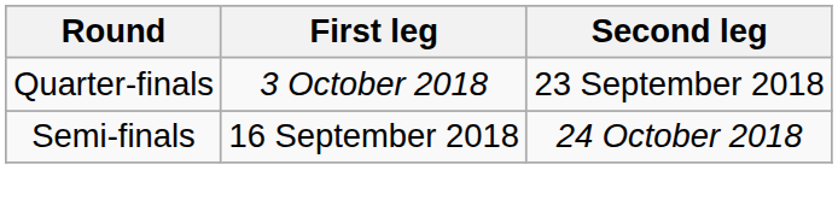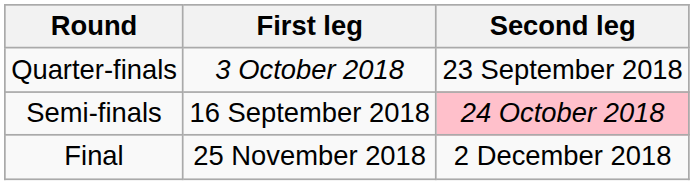Semi-finals | Second leg: no background -> pink background
+ row: Final | 25 November 2018 | 2 December 2018
